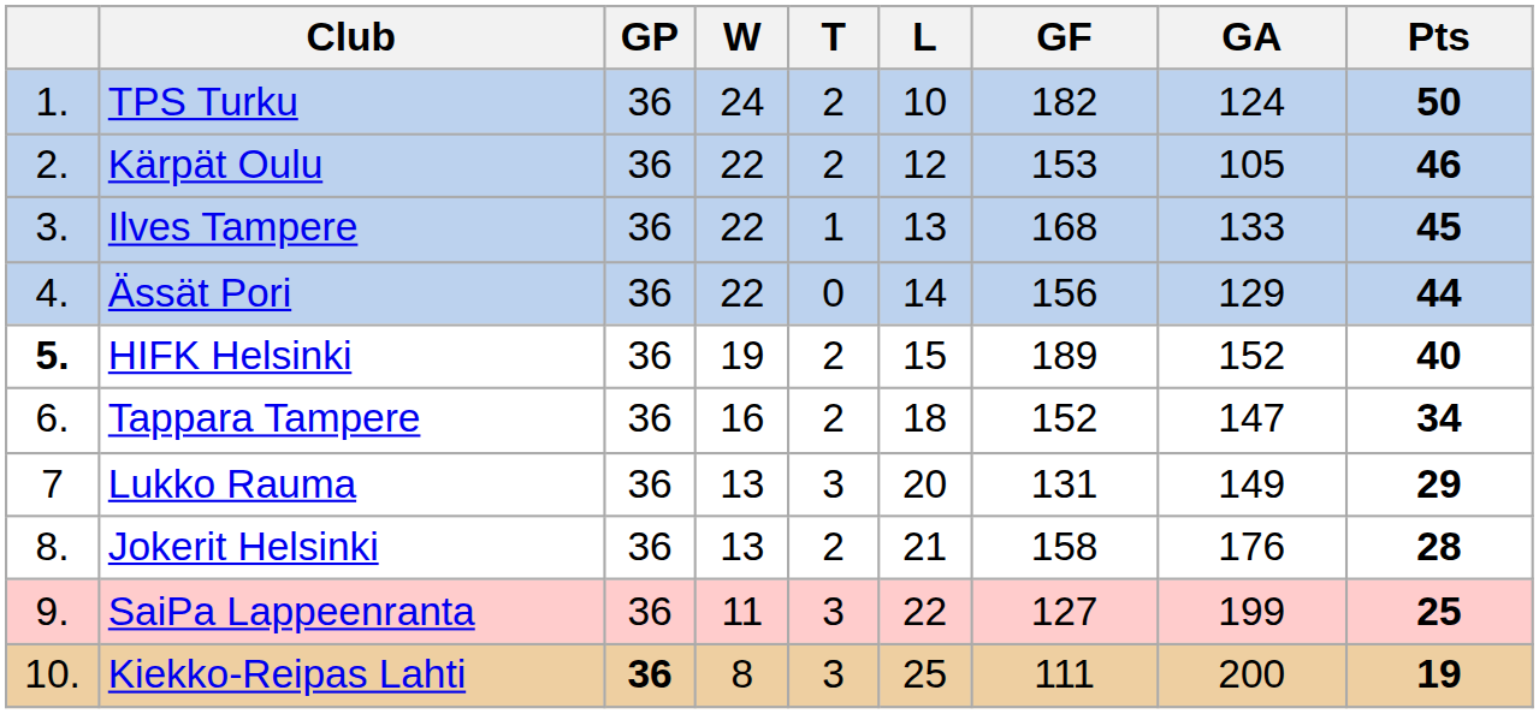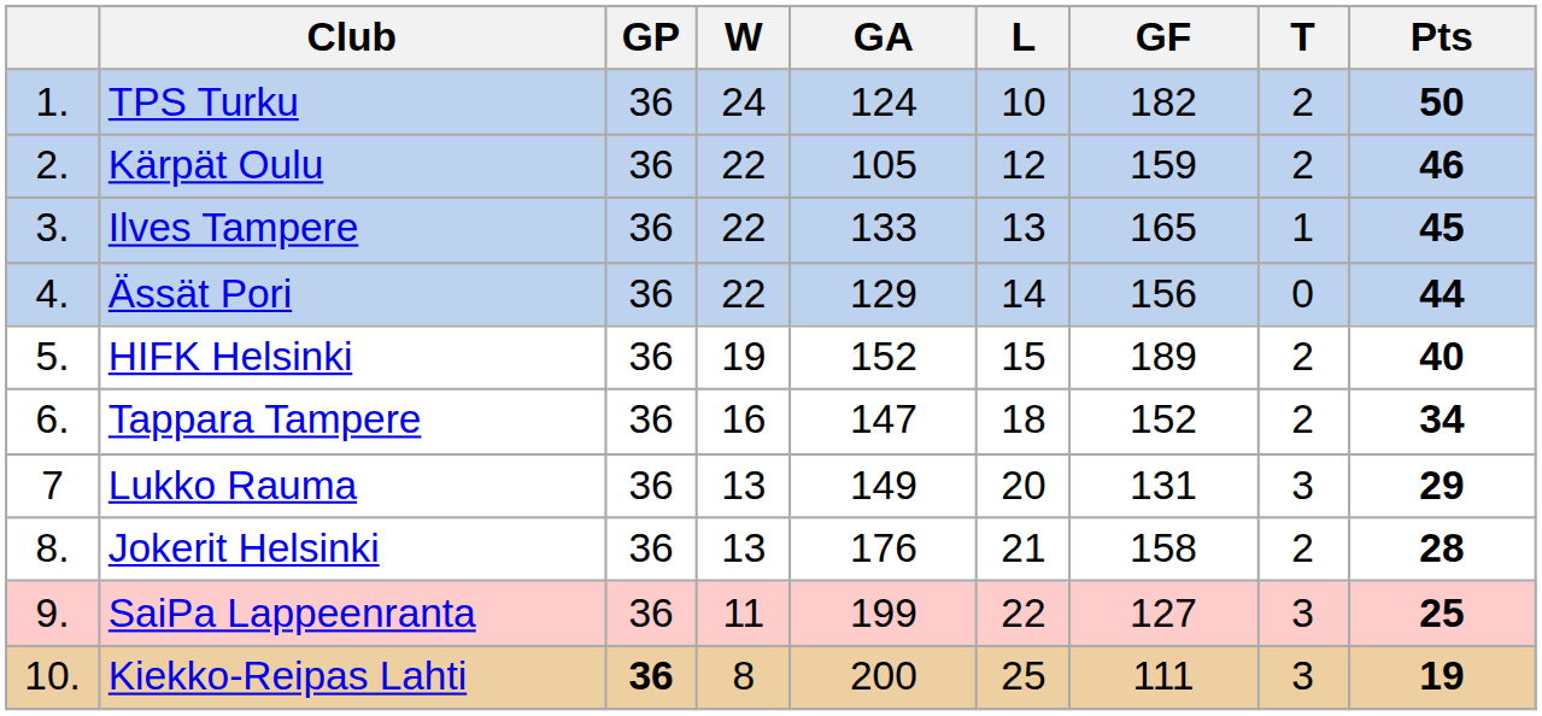columns swapped: T <-> GA
Kärpät Oulu | GF: 153 -> 159
Ilves Tampere | GF: 168 -> 165
HIFK Helsinki | column 1: bold -> normal
